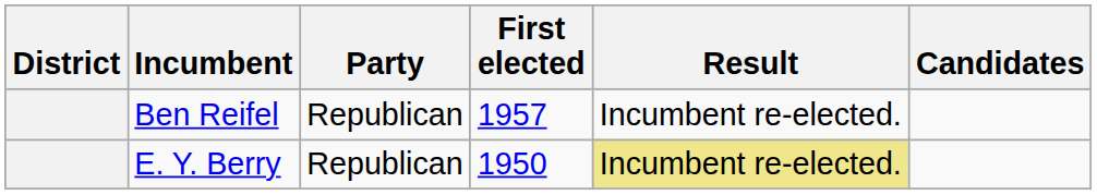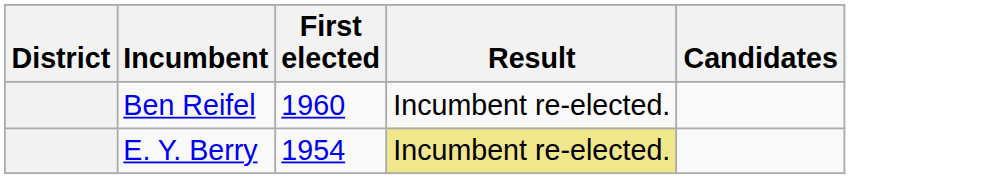- column: Party | Republican | Republican
Ben Reifel | First elected: 1957 -> 1960
E. Y. Berry | First elected: 1950 -> 1954
